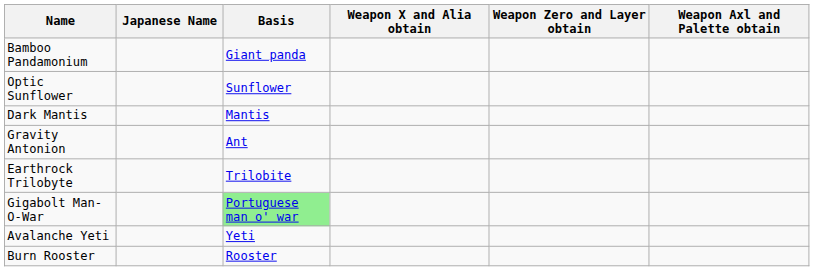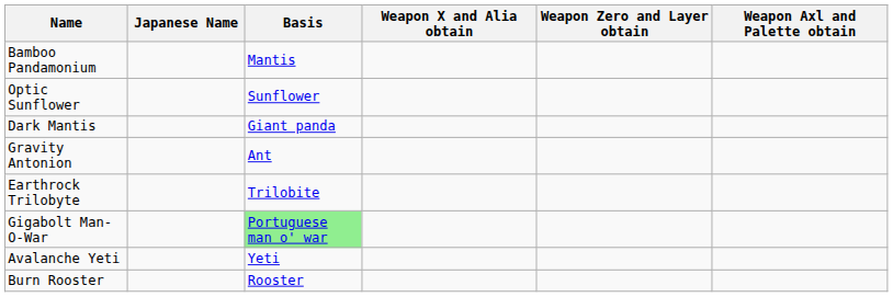Bamboo Pandamonium | Basis: Giant panda -> Mantis
Dark Mantis | Basis: Mantis -> Giant panda
